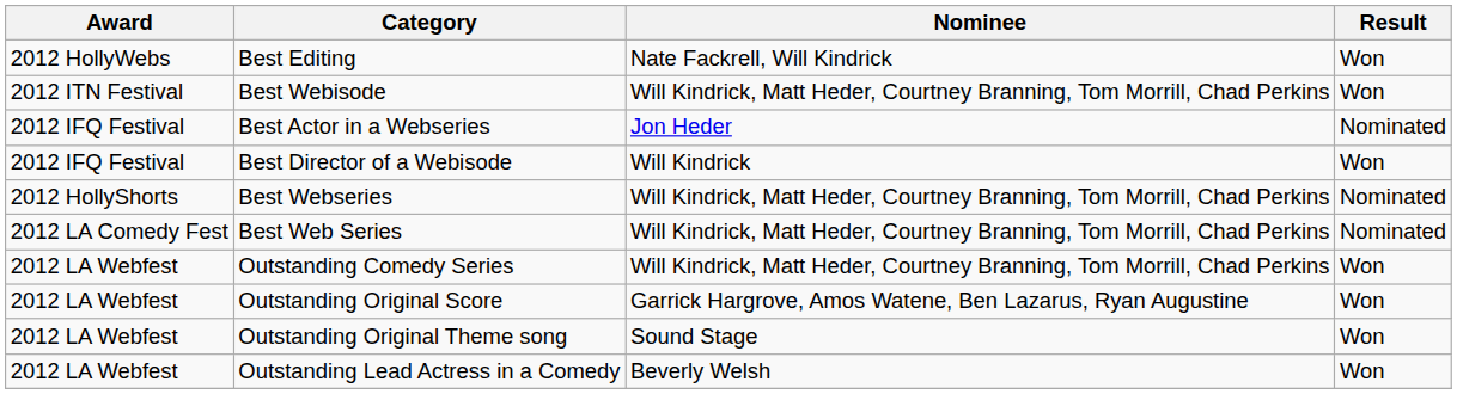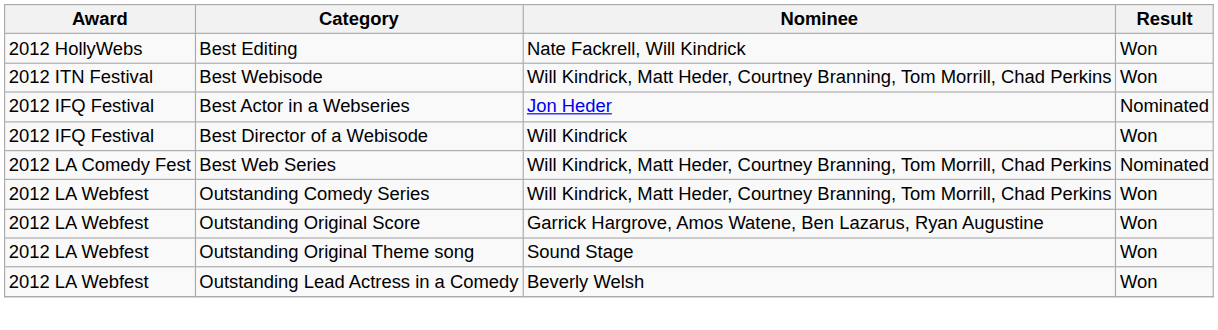- row: 2012 HollyShorts | Best Webseries | Will Kindrick, Matt Heder, Courtney Branning, Tom Morrill, Chad Perkins | Nominated
